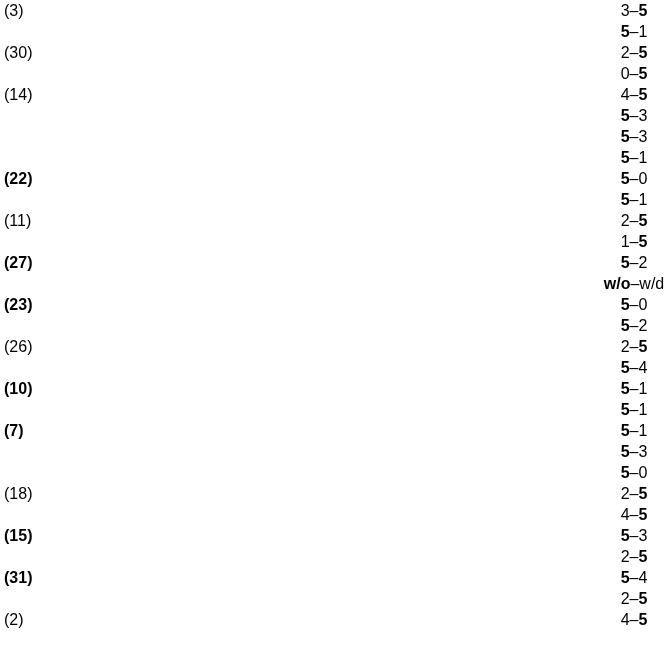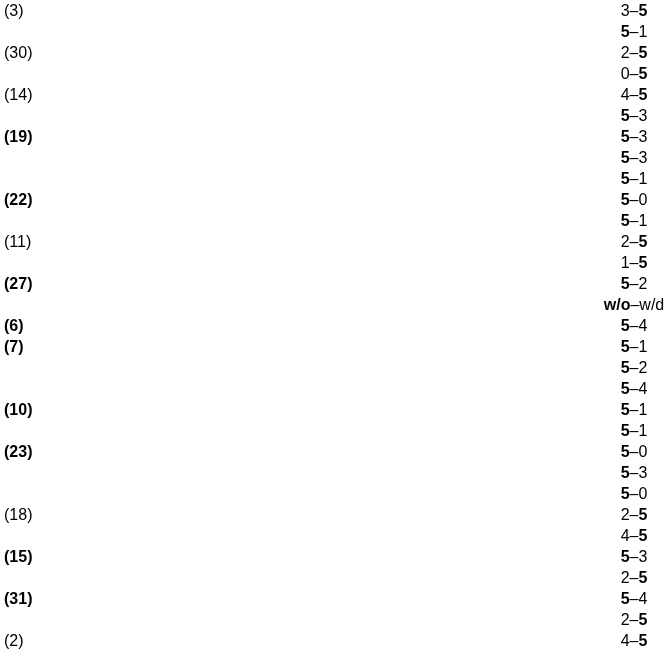+ row: (19) | 5–3
+ row: (6) | 5–4
rows swapped: (7) <-> (23)
- row: (26) | 2–5
